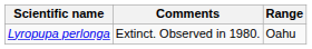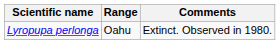columns swapped: Range <-> Comments
